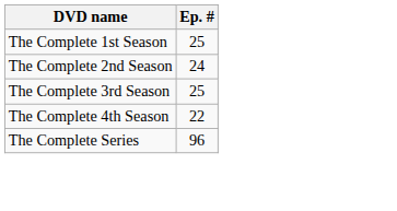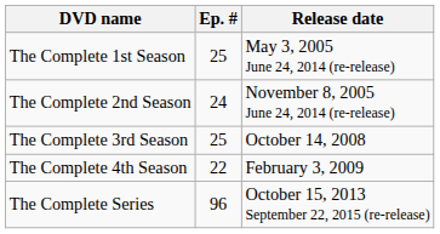+ column: Release date | May 3, 2005 June 24, 2014 (re-release) | November 8, 2005 June 24, 2014 (re-release) | October 14, 2008 | February 3, 2009 | October 15, 2013 September 22, 2015 (re-release)
